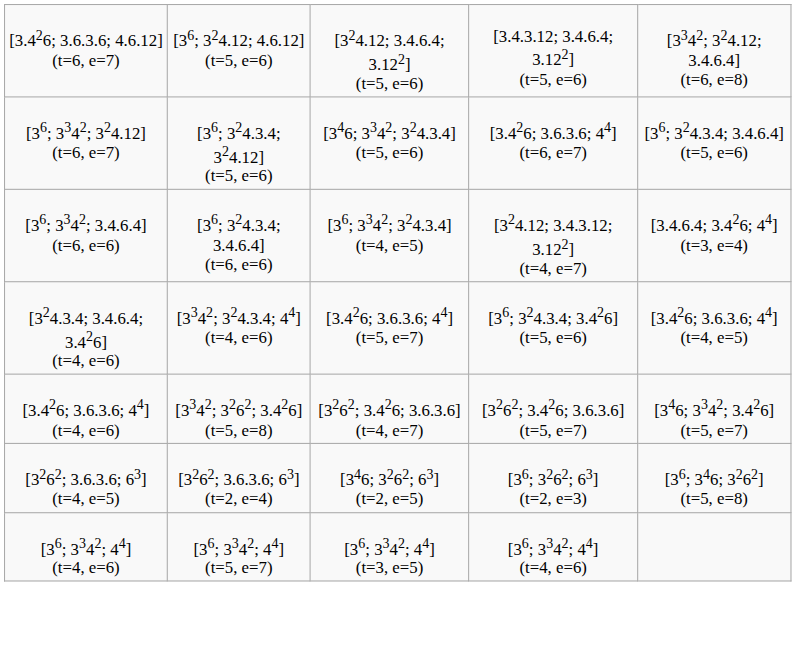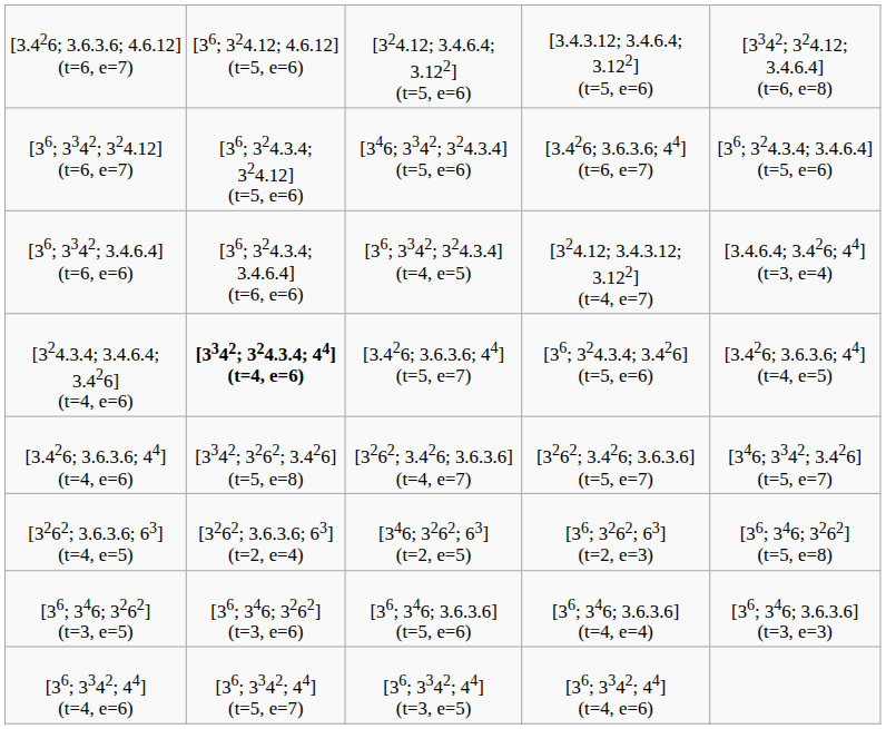[324.3.4; 3.4.6.4; 3.426] (t=4, e=6) | column 2: normal -> bold
+ row: [36; 346; 3262] (t=3, e=5) | [36; 346; 3262] (t=3, e=6) | [36; 346; 3.6.3.6] (t=5, e=6) | [36; 346; 3.6.3.6] (t=4, e=4) | [36; 346; 3.6.3.6] (t=3, e=3)
